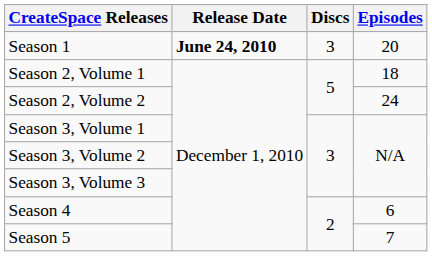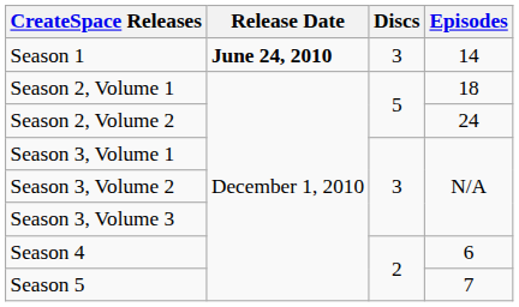Season 1 | Episodes: 20 -> 14
